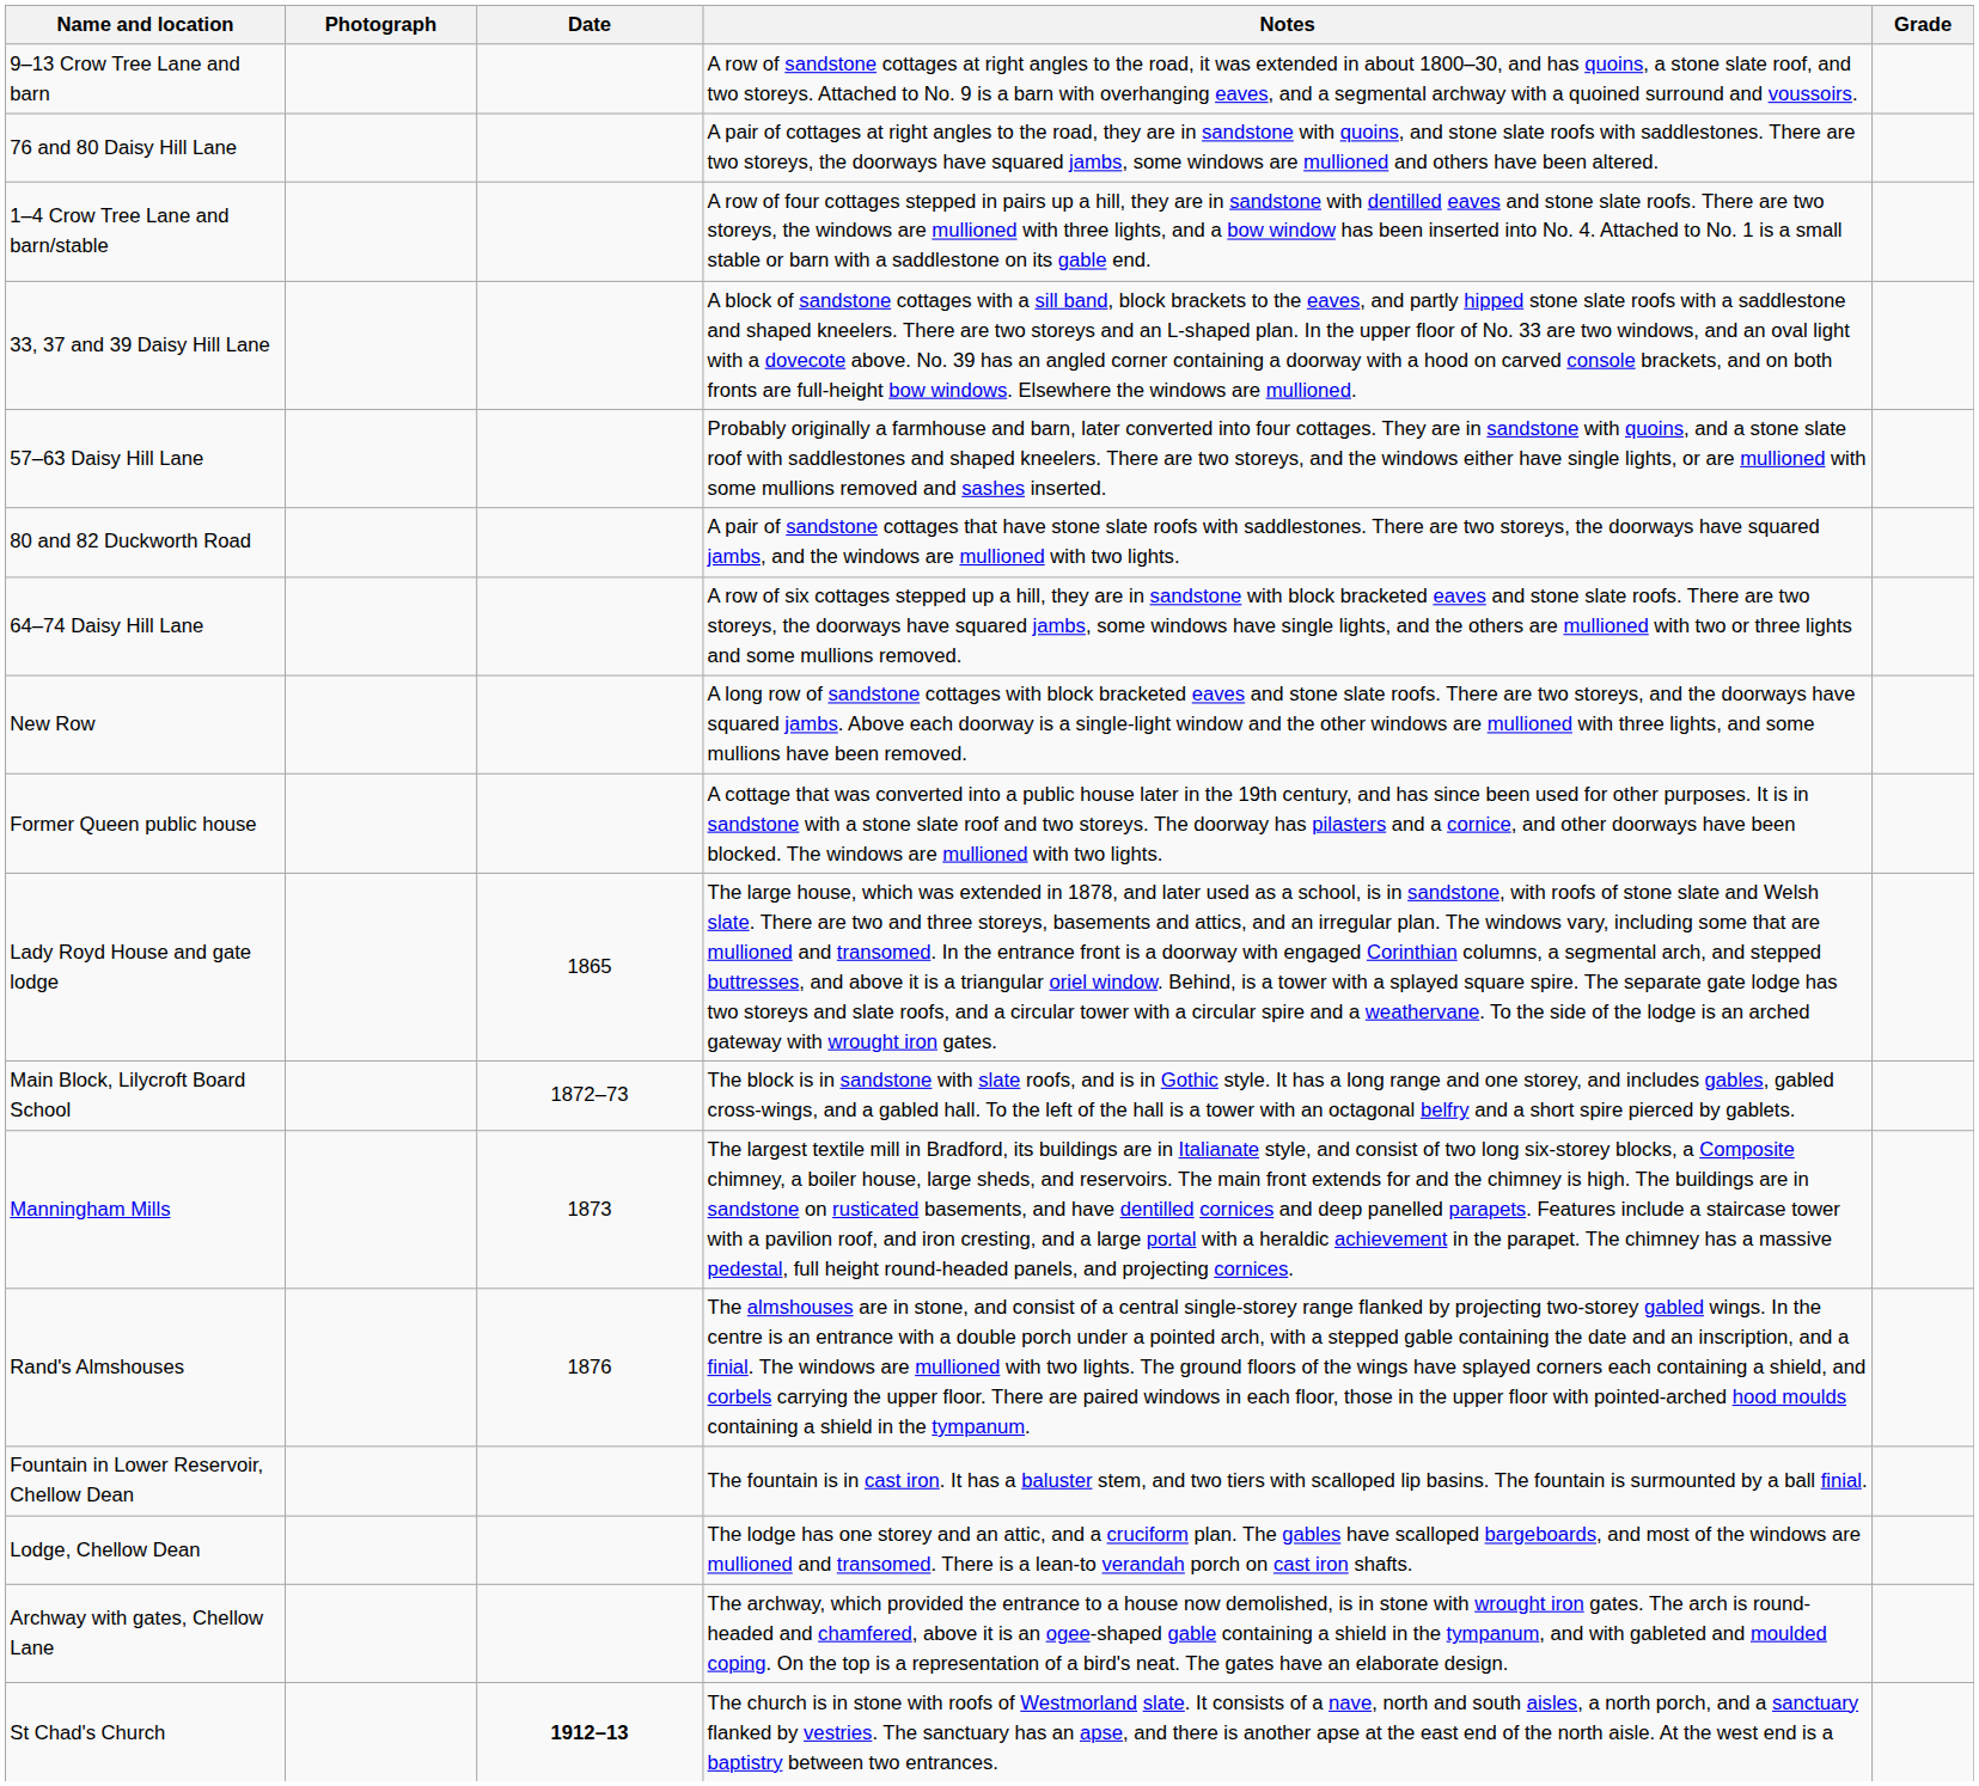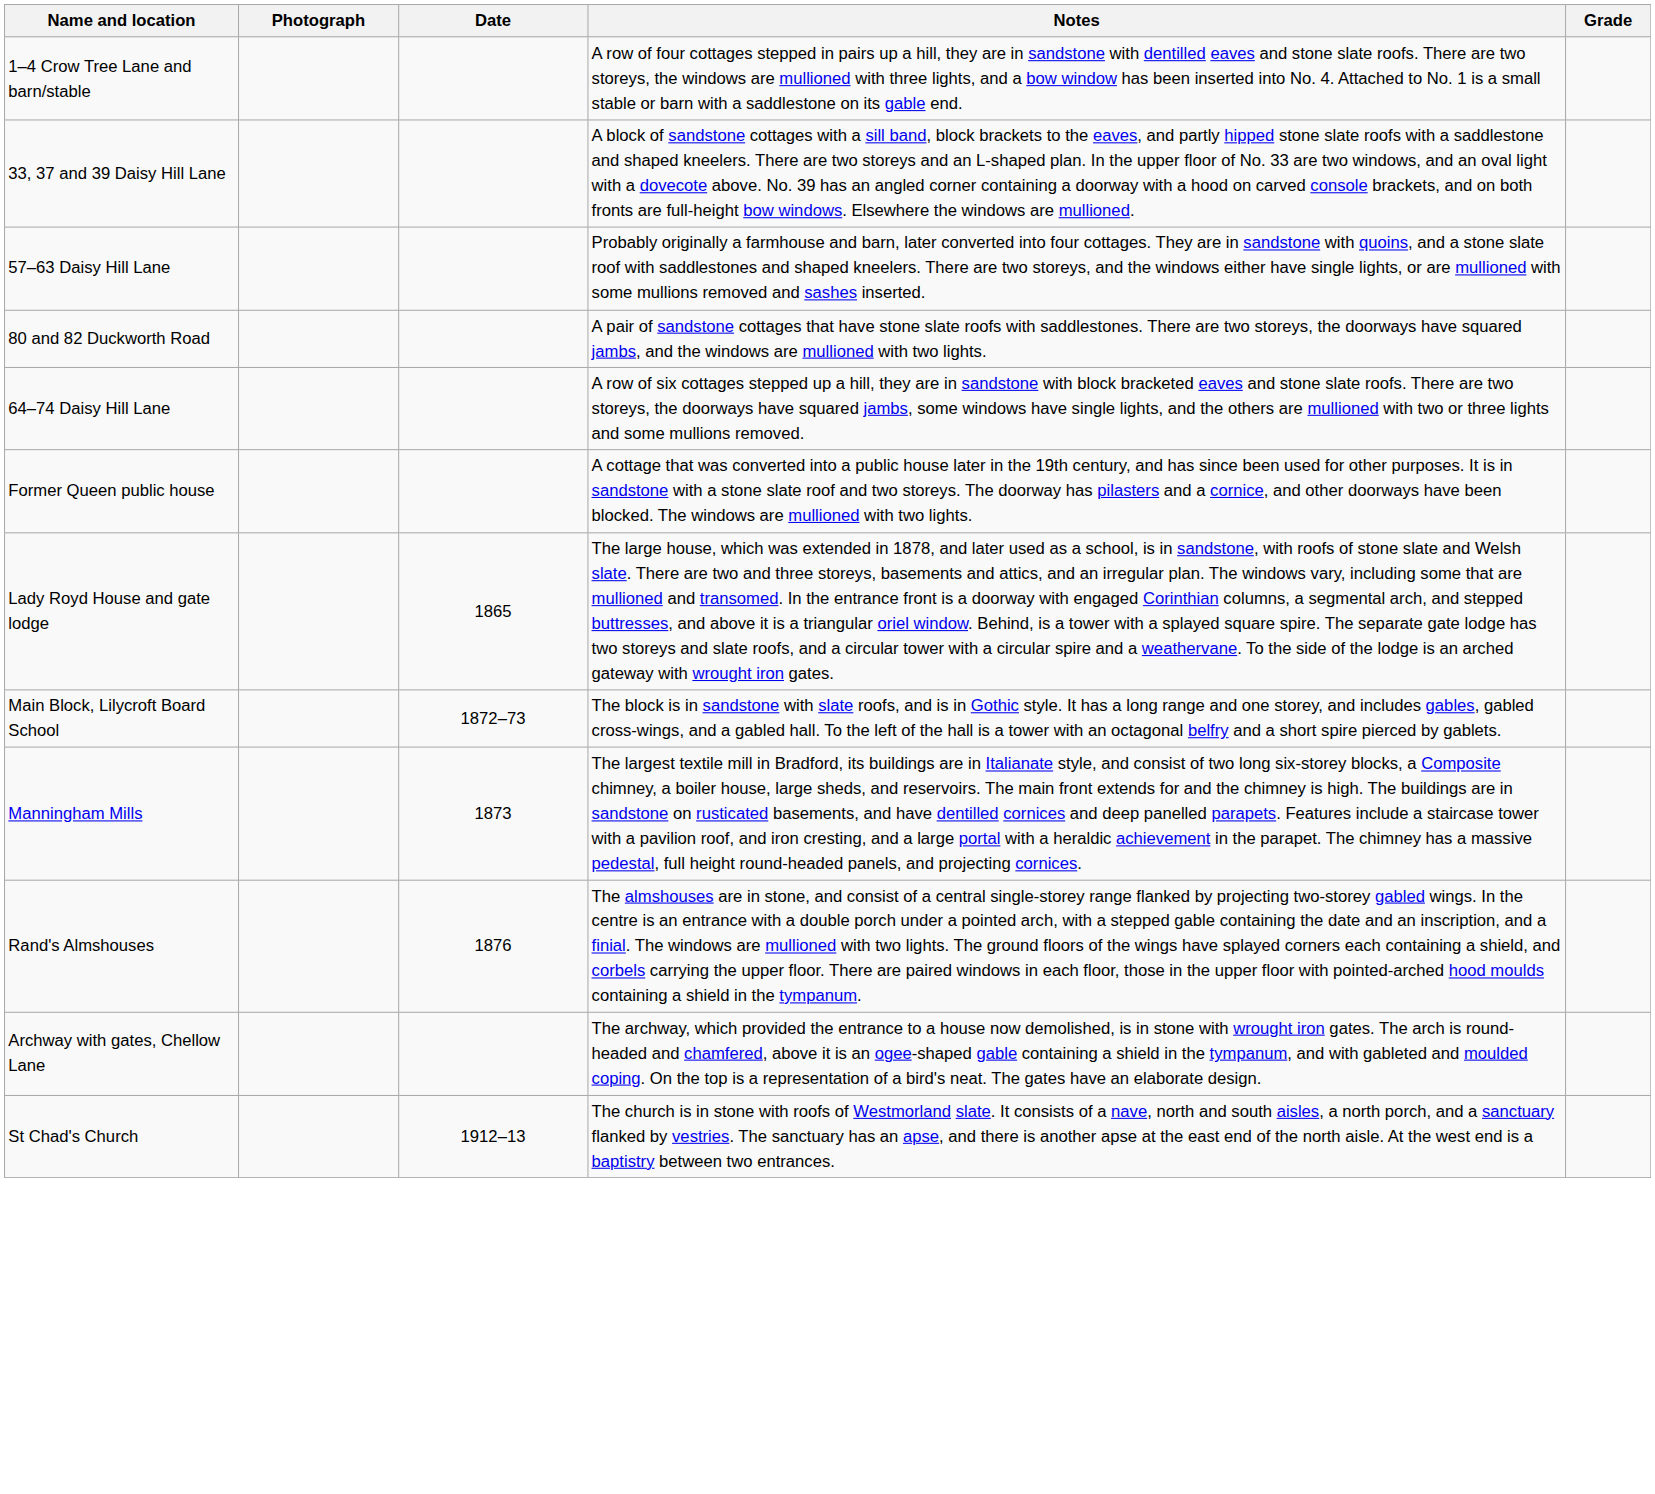- row: 9–13 Crow Tree Lane and barn | A row of sandstone cottages at right angles to the road, it was extended in about 1800–30, and has quoins, a stone slate roof, and two storeys. Attached to No. 9 is a barn with overhanging eaves, and a segmental archway with a quoined surround and voussoirs.
- row: 76 and 80 Daisy Hill Lane | A pair of cottages at right angles to the road, they are in sandstone with quoins, and stone slate roofs with saddlestones. There are two storeys, the doorways have squared jambs, some windows are mullioned and others have been altered.
- row: New Row | A long row of sandstone cottages with block bracketed eaves and stone slate roofs. There are two storeys, and the doorways have squared jambs. Above each doorway is a single-light window and the other windows are mullioned with three lights, and some mullions have been removed.
- row: Fountain in Lower Reservoir, Chellow Dean | The fountain is in cast iron. It has a baluster stem, and two tiers with scalloped lip basins. The fountain is surmounted by a ball finial.
- row: Lodge, Chellow Dean | The lodge has one storey and an attic, and a cruciform plan. The gables have scalloped bargeboards, and most of the windows are mullioned and transomed. There is a lean-to verandah porch on cast iron shafts.
St Chad's Church | Date: bold -> normal
